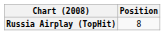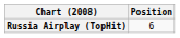Russia Airplay (TopHit) | Position: 8 -> 6
